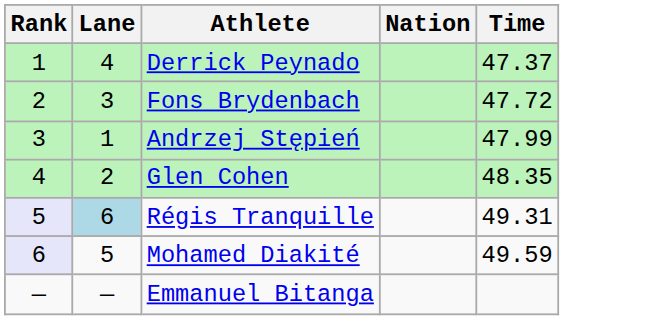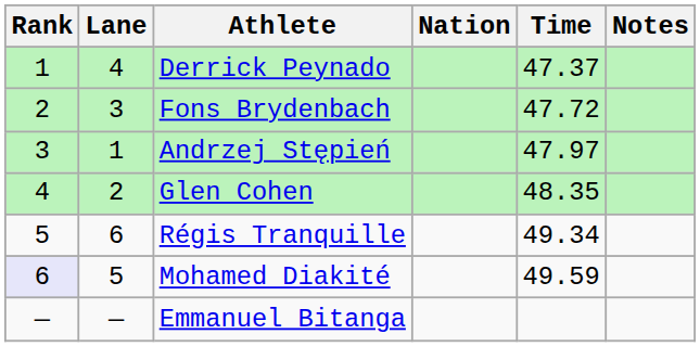+ column: Notes
Andrzej Stępień | Time: 47.99 -> 47.97
Régis Tranquille | Rank: lavender background -> no background
Régis Tranquille | Lane: lightblue background -> no background
Régis Tranquille | Time: 49.31 -> 49.34
